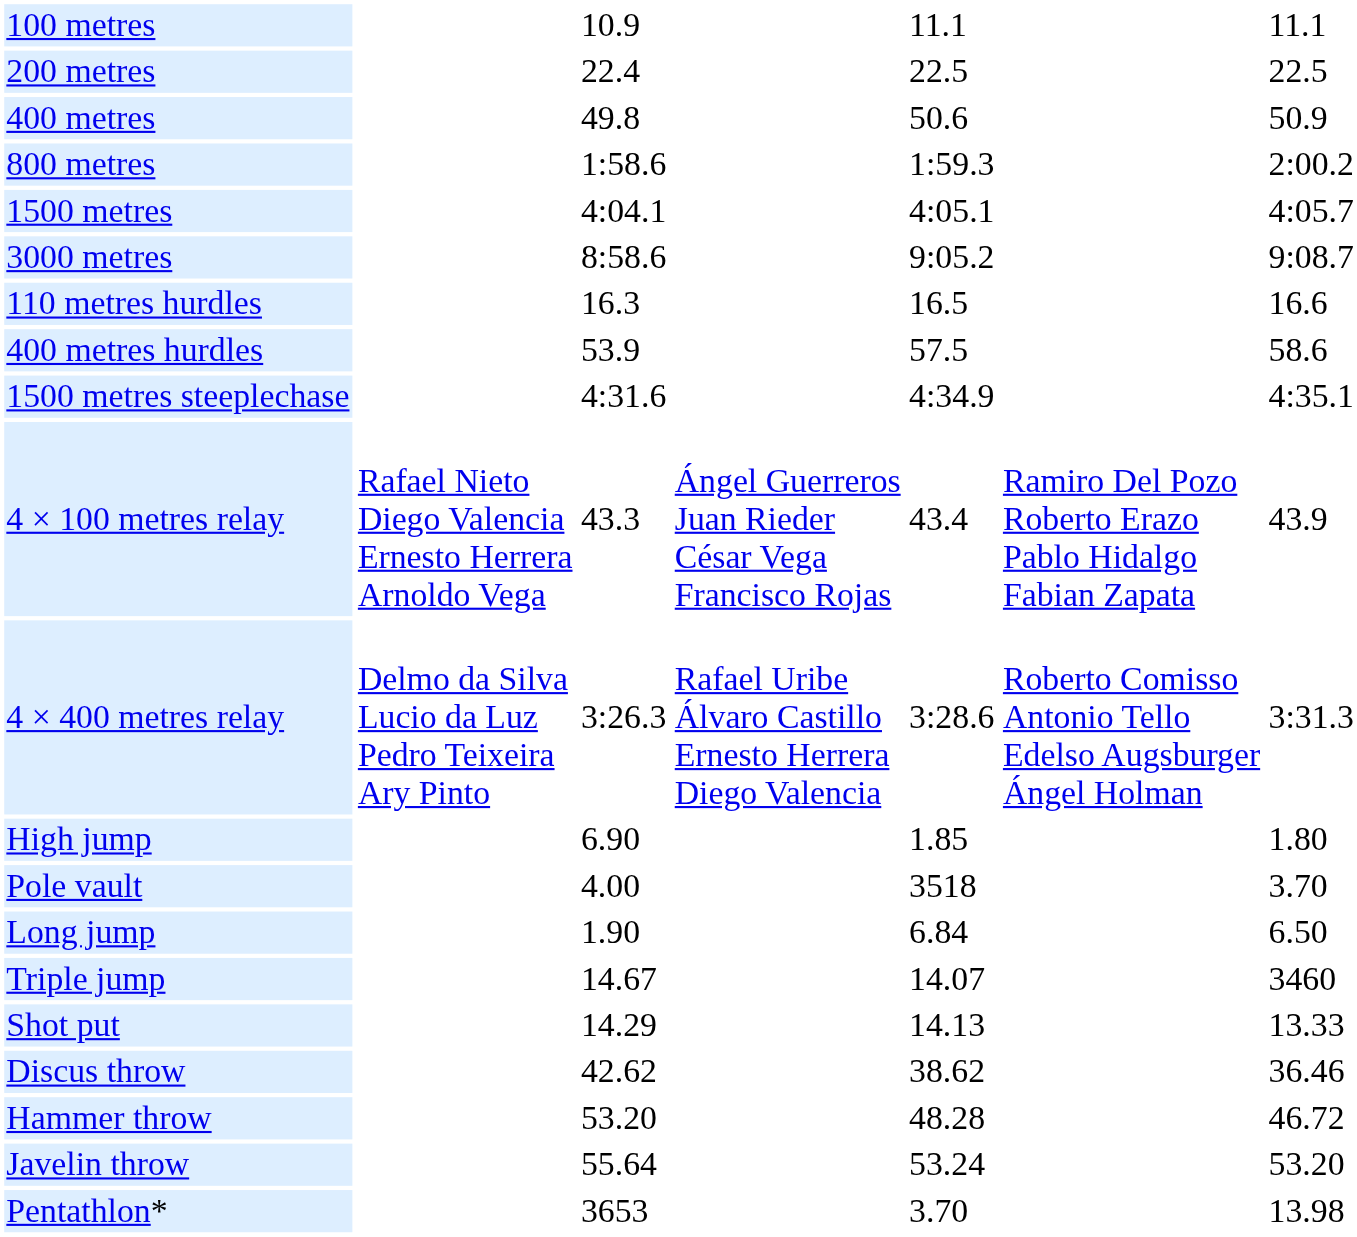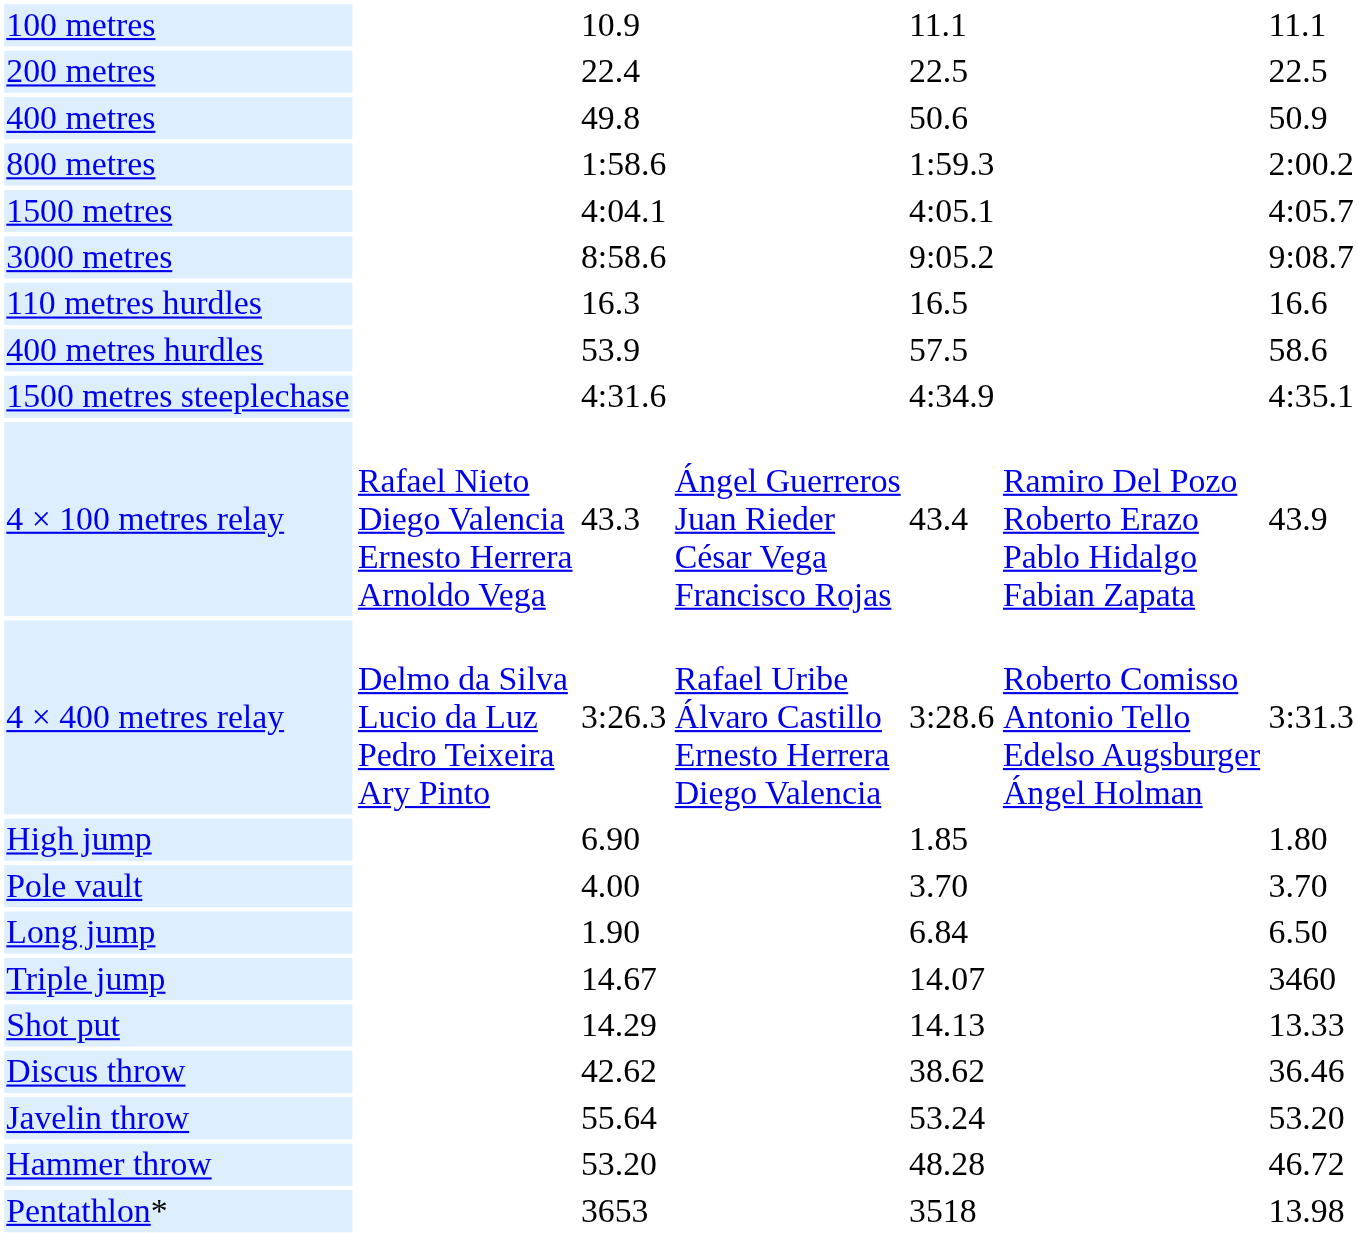Pole vault | column 5: 3518 -> 3.70
rows swapped: Hammer throw <-> Javelin throw
Pentathlon* | column 5: 3.70 -> 3518
